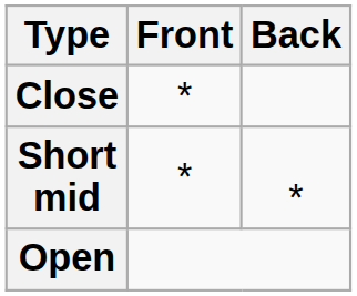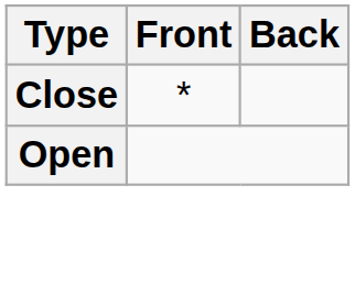- row: Short mid | * | *
